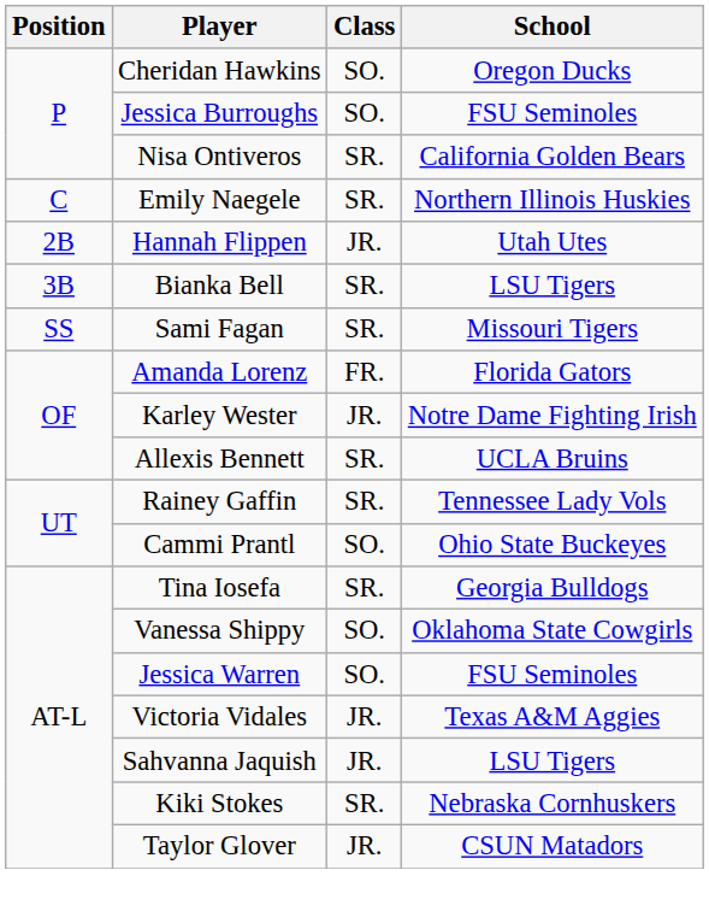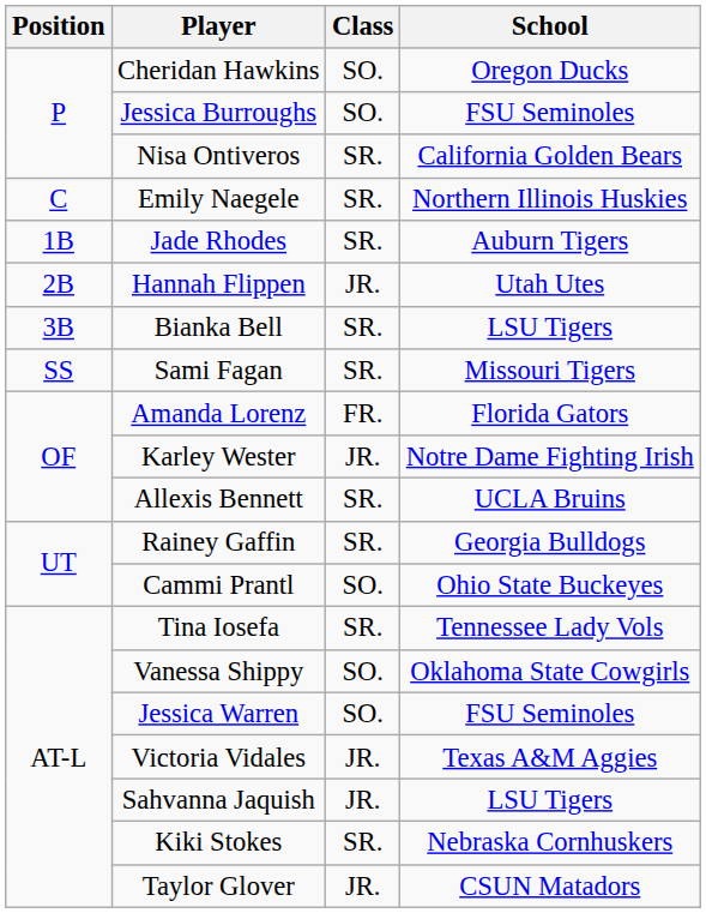+ row: 1B | Jade Rhodes | SR. | Auburn Tigers
Rainey Gaffin | School: Tennessee Lady Vols -> Georgia Bulldogs
Tina Iosefa | School: Georgia Bulldogs -> Tennessee Lady Vols
